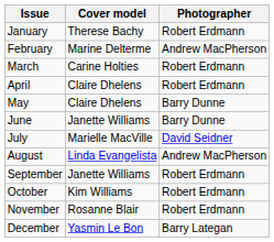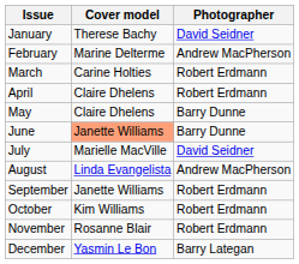January | Photographer: Robert Erdmann -> David Seidner
June | Cover model: no background -> lightsalmon background
